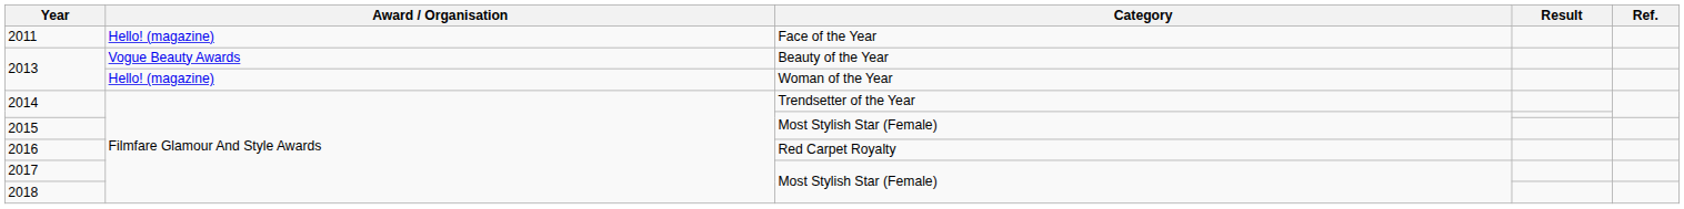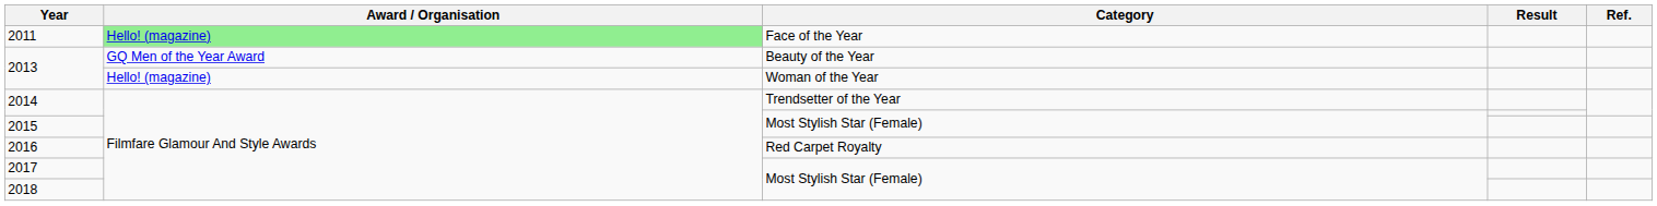2011 | Award / Organisation: no background -> lightgreen background
2013 / Beauty of the Year | Award / Organisation: Vogue Beauty Awards -> GQ Men of the Year Award
